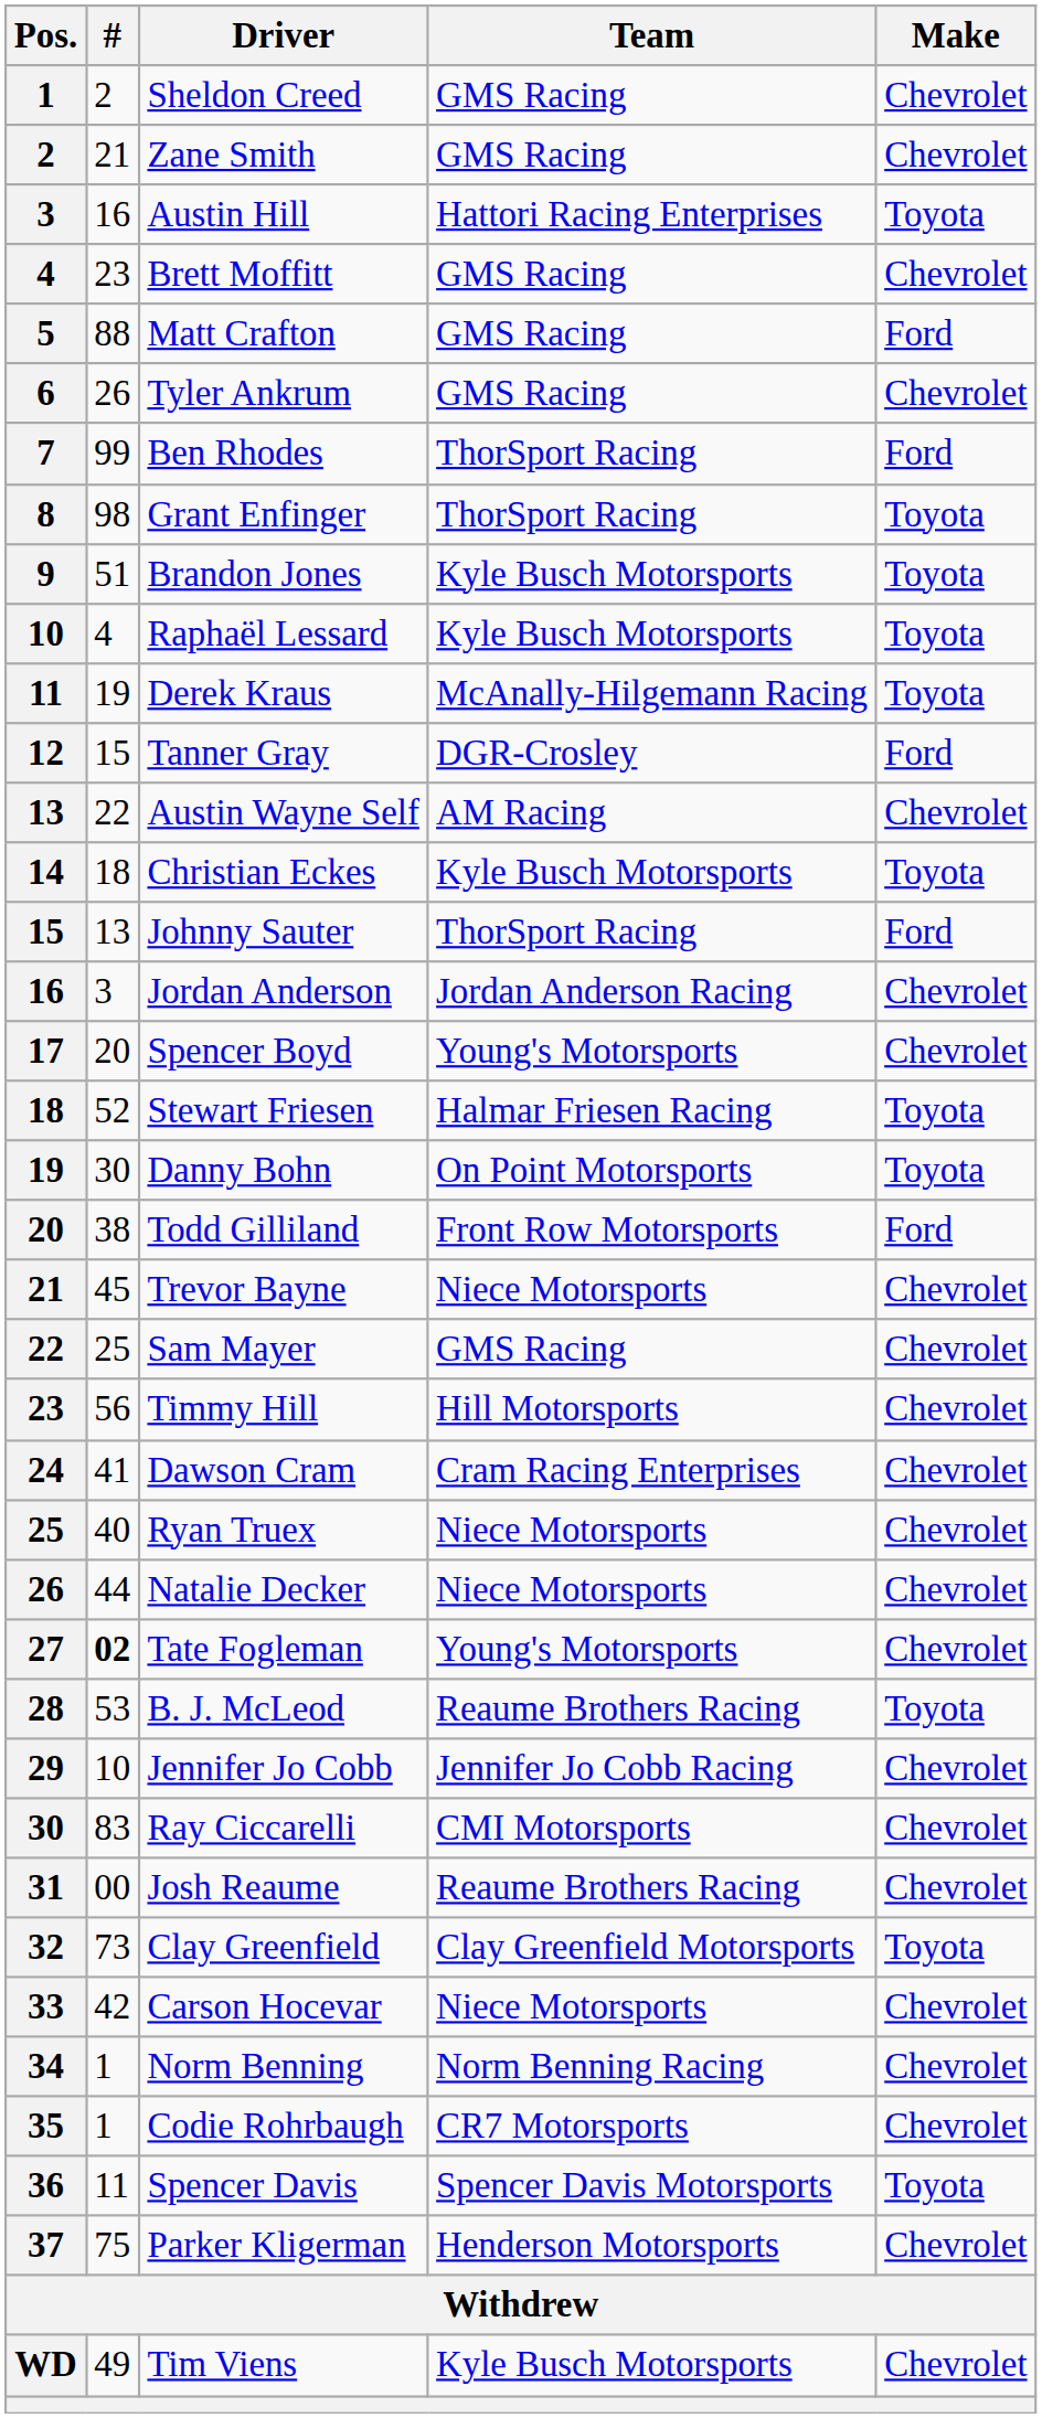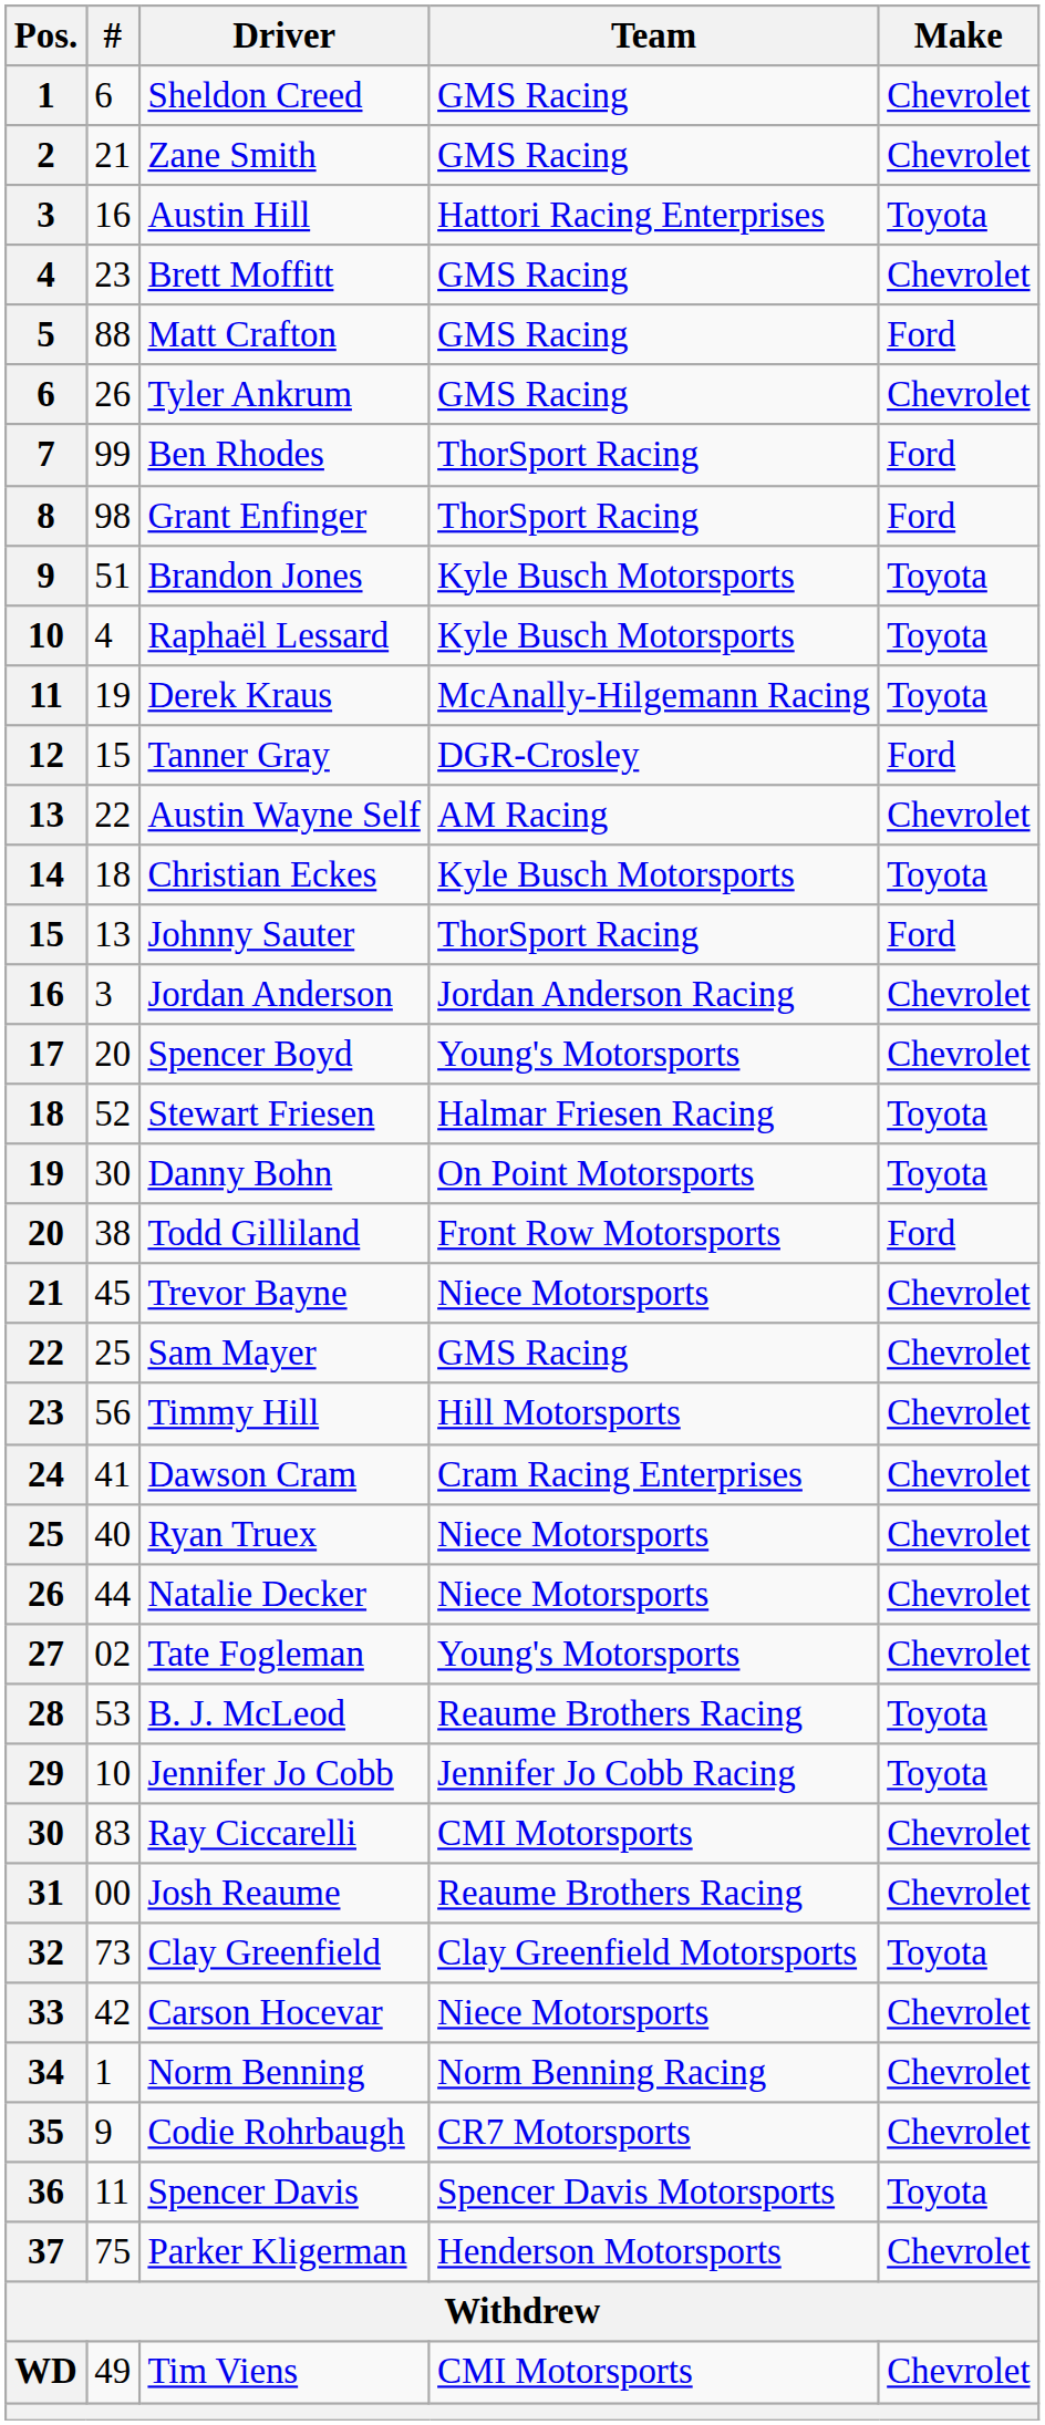Sheldon Creed | #: 2 -> 6
Grant Enfinger | Make: Toyota -> Ford
Tate Fogleman | #: bold -> normal
Jennifer Jo Cobb | Make: Chevrolet -> Toyota
Codie Rohrbaugh | #: 1 -> 9
Tim Viens | Team: Kyle Busch Motorsports -> CMI Motorsports
